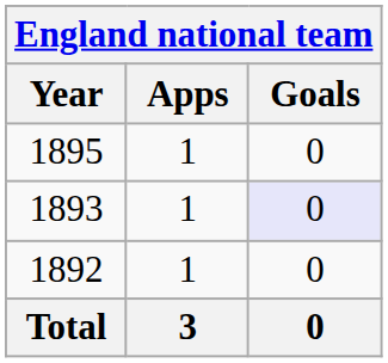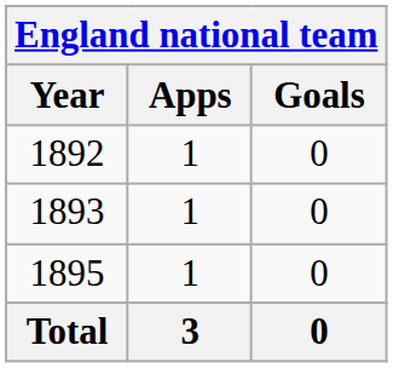rows swapped: 1892 <-> 1895
1893 | Goals: lavender background -> no background
